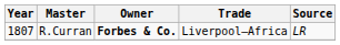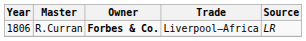R.Curran | Year: 1807 -> 1806
